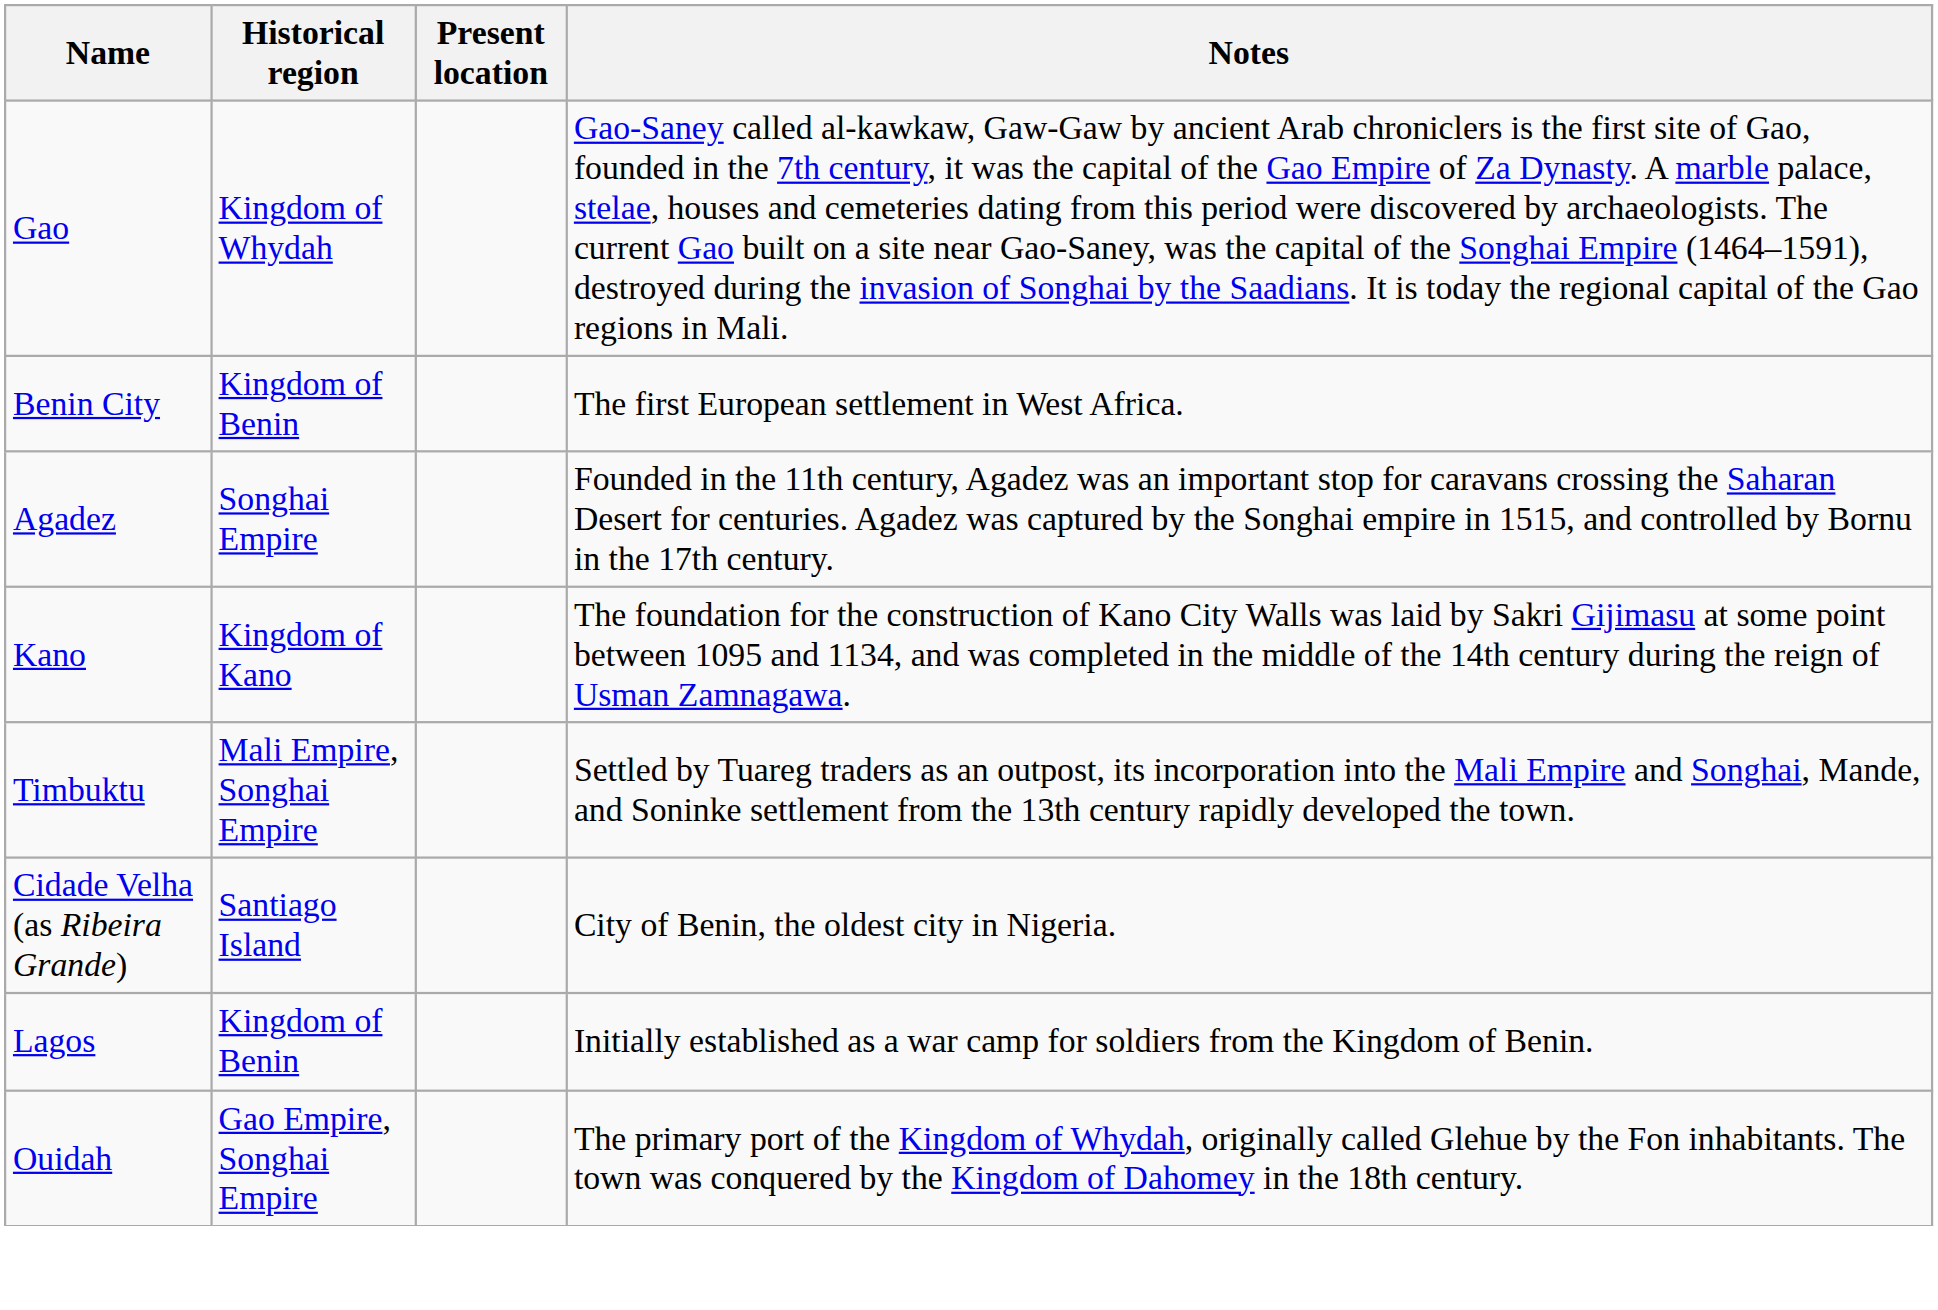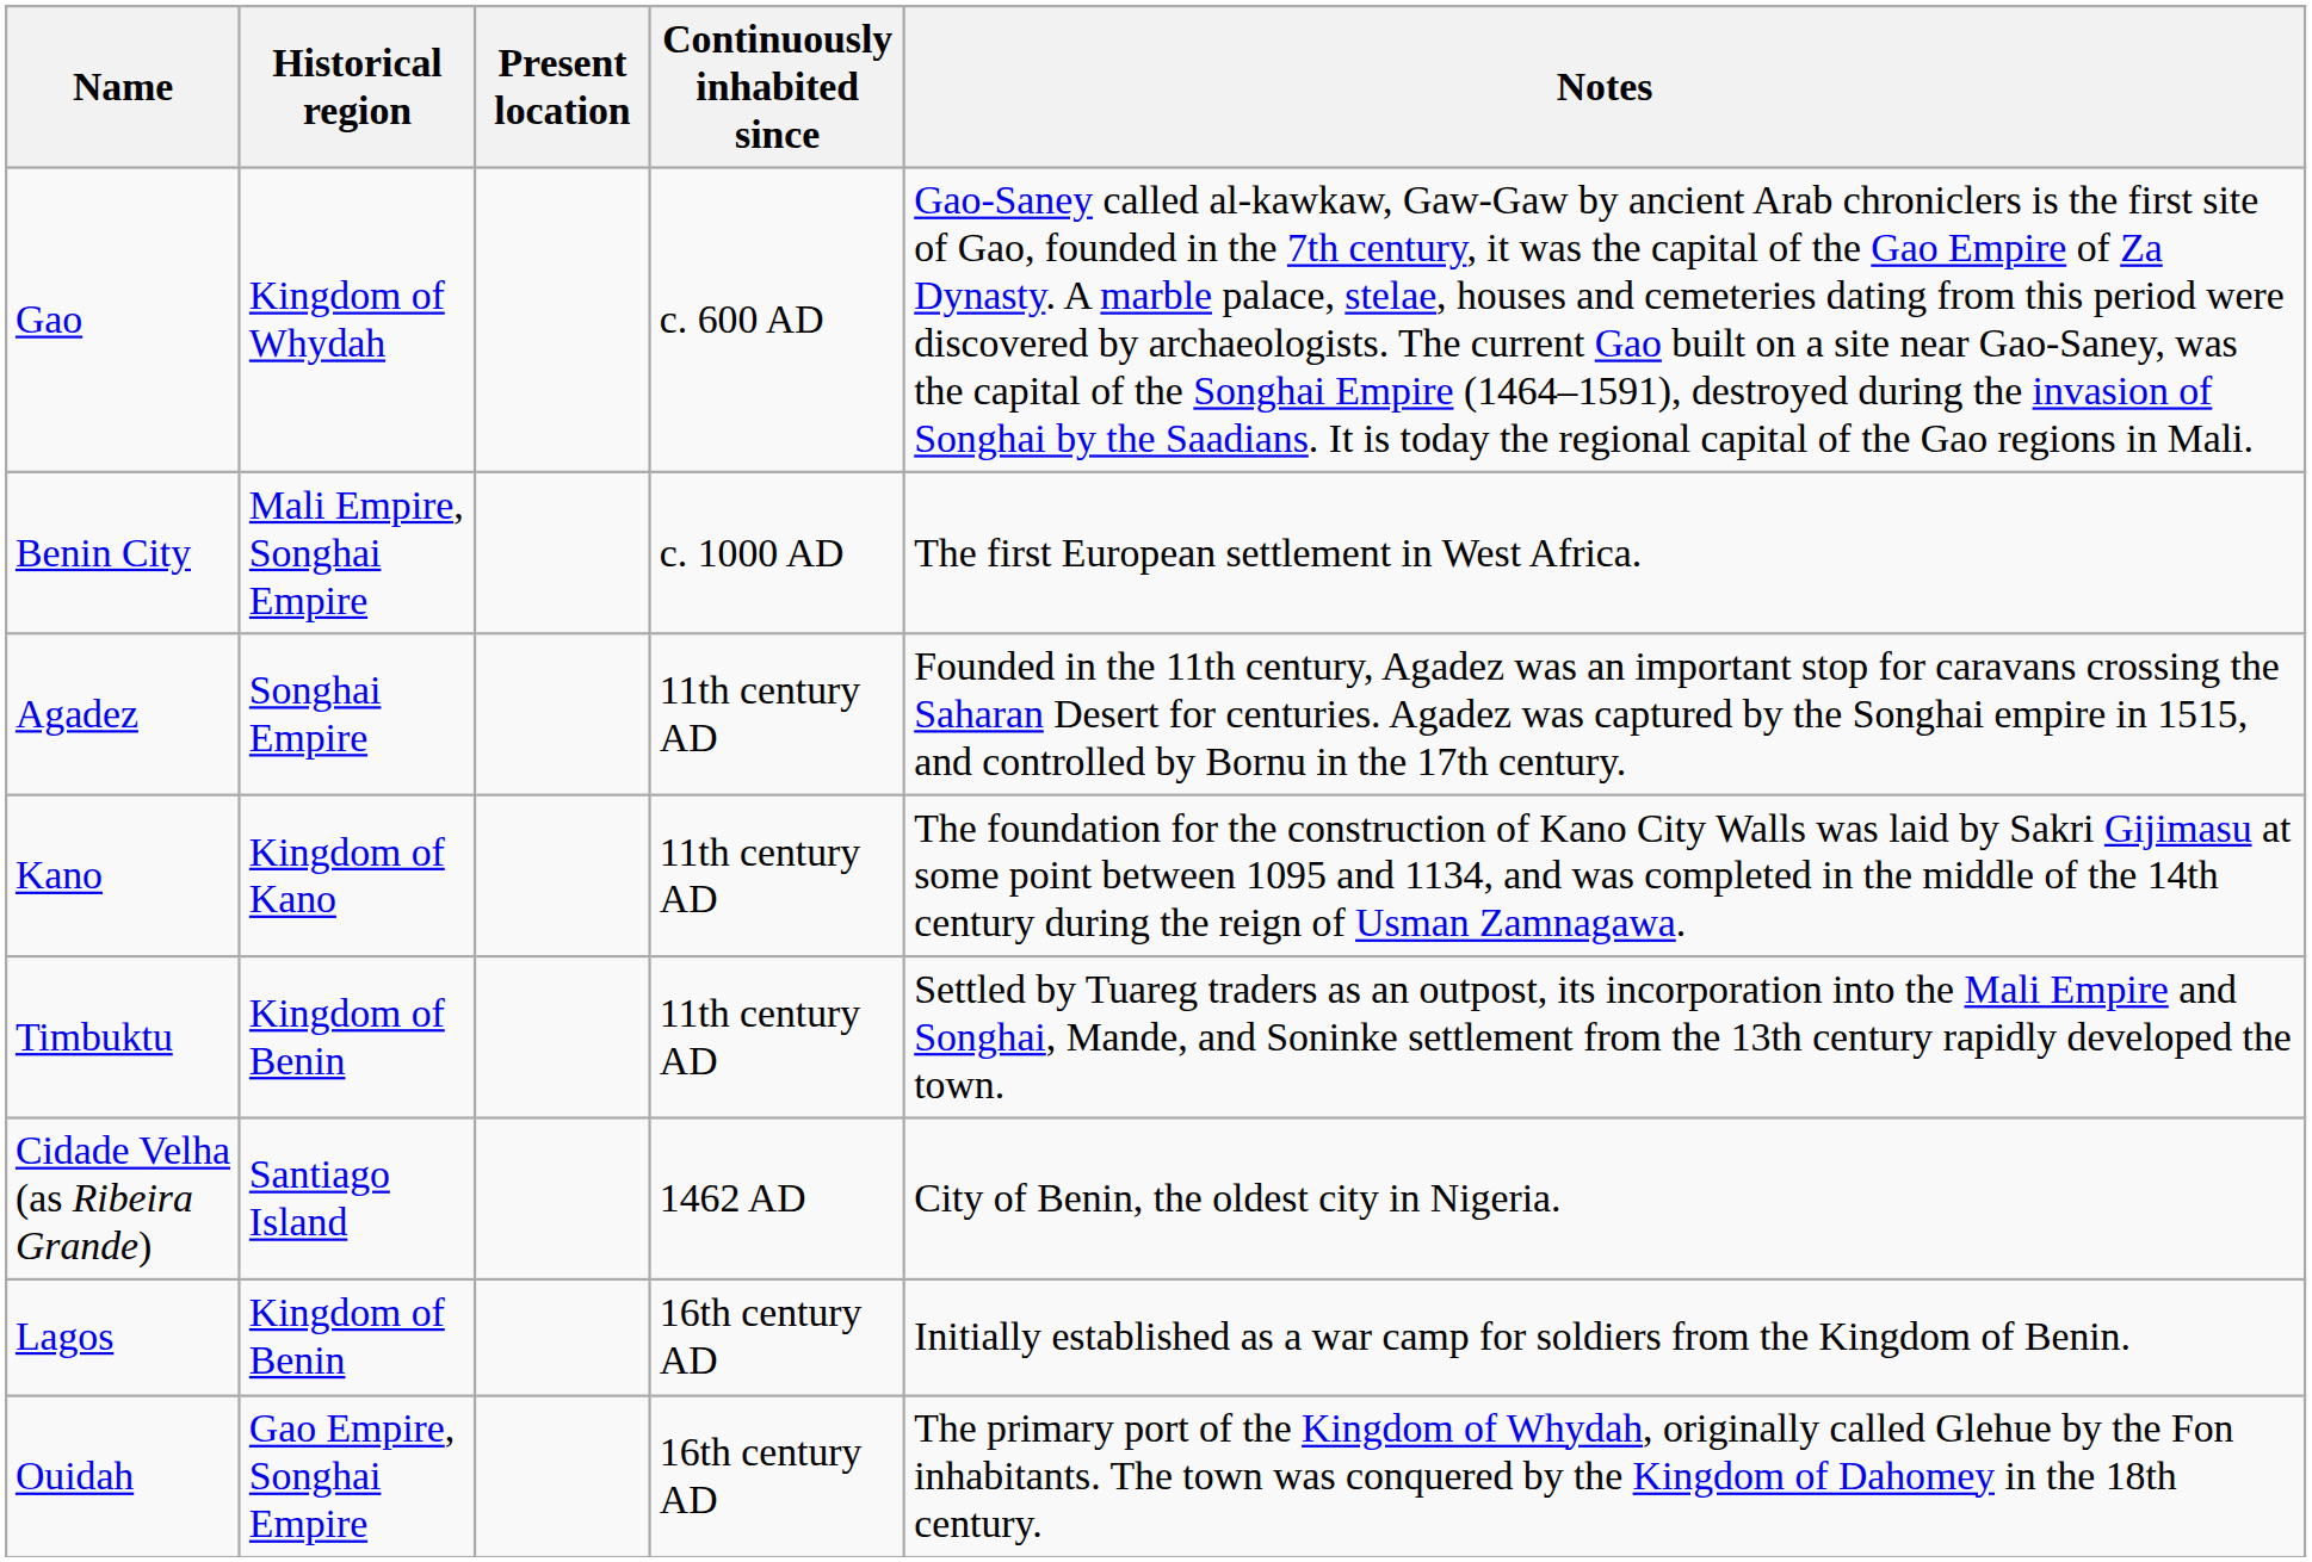+ column: Continuously inhabited since | c. 600 AD | c. 1000 AD | 11th century AD | 11th century AD | 11th century AD | 1462 AD | 16th century AD | 16th century AD
Benin City | Historical region: Kingdom of Benin -> Mali Empire, Songhai Empire
Timbuktu | Historical region: Mali Empire, Songhai Empire -> Kingdom of Benin
